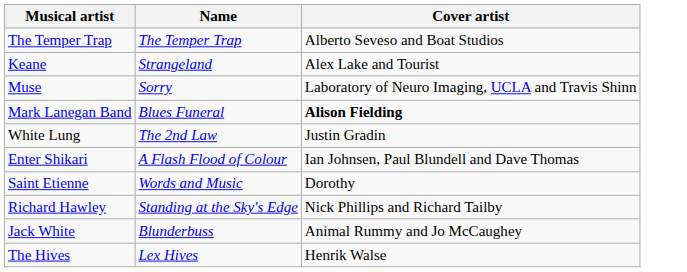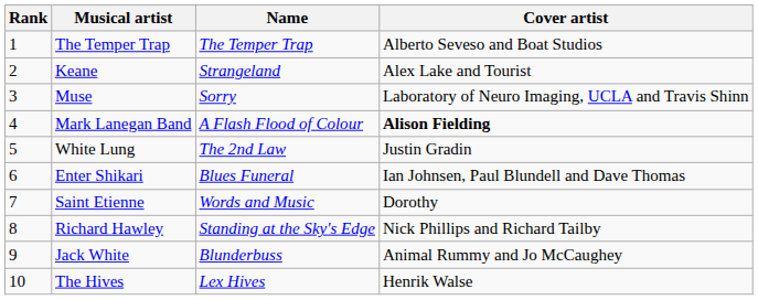+ column: Rank | 1 | 2 | 3 | 4 | 5 | 6 | 7 | 8 | 9 | 10
Mark Lanegan Band | Name: Blues Funeral -> A Flash Flood of Colour
Enter Shikari | Name: A Flash Flood of Colour -> Blues Funeral
